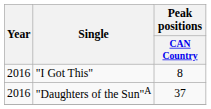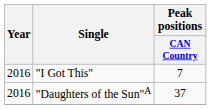"I Got This" | Peak positions / CAN Country: 8 -> 7
